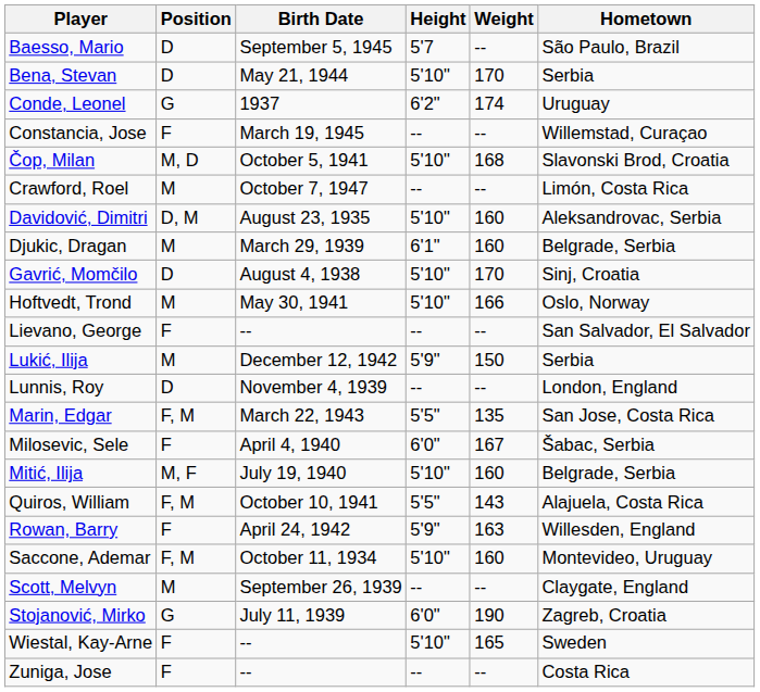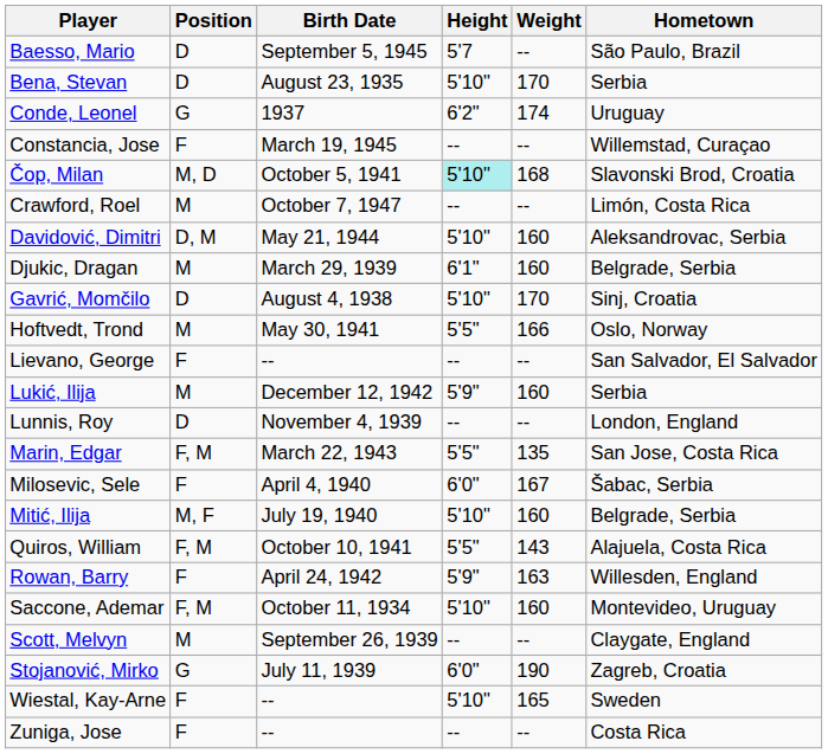Bena, Stevan | Birth Date: May 21, 1944 -> August 23, 1935
Čop, Milan | Height: no background -> paleturquoise background
Davidović, Dimitri | Birth Date: August 23, 1935 -> May 21, 1944
Hoftvedt, Trond | Height: 5'10" -> 5'5"
Lukić, Ilija | Weight: 150 -> 160
